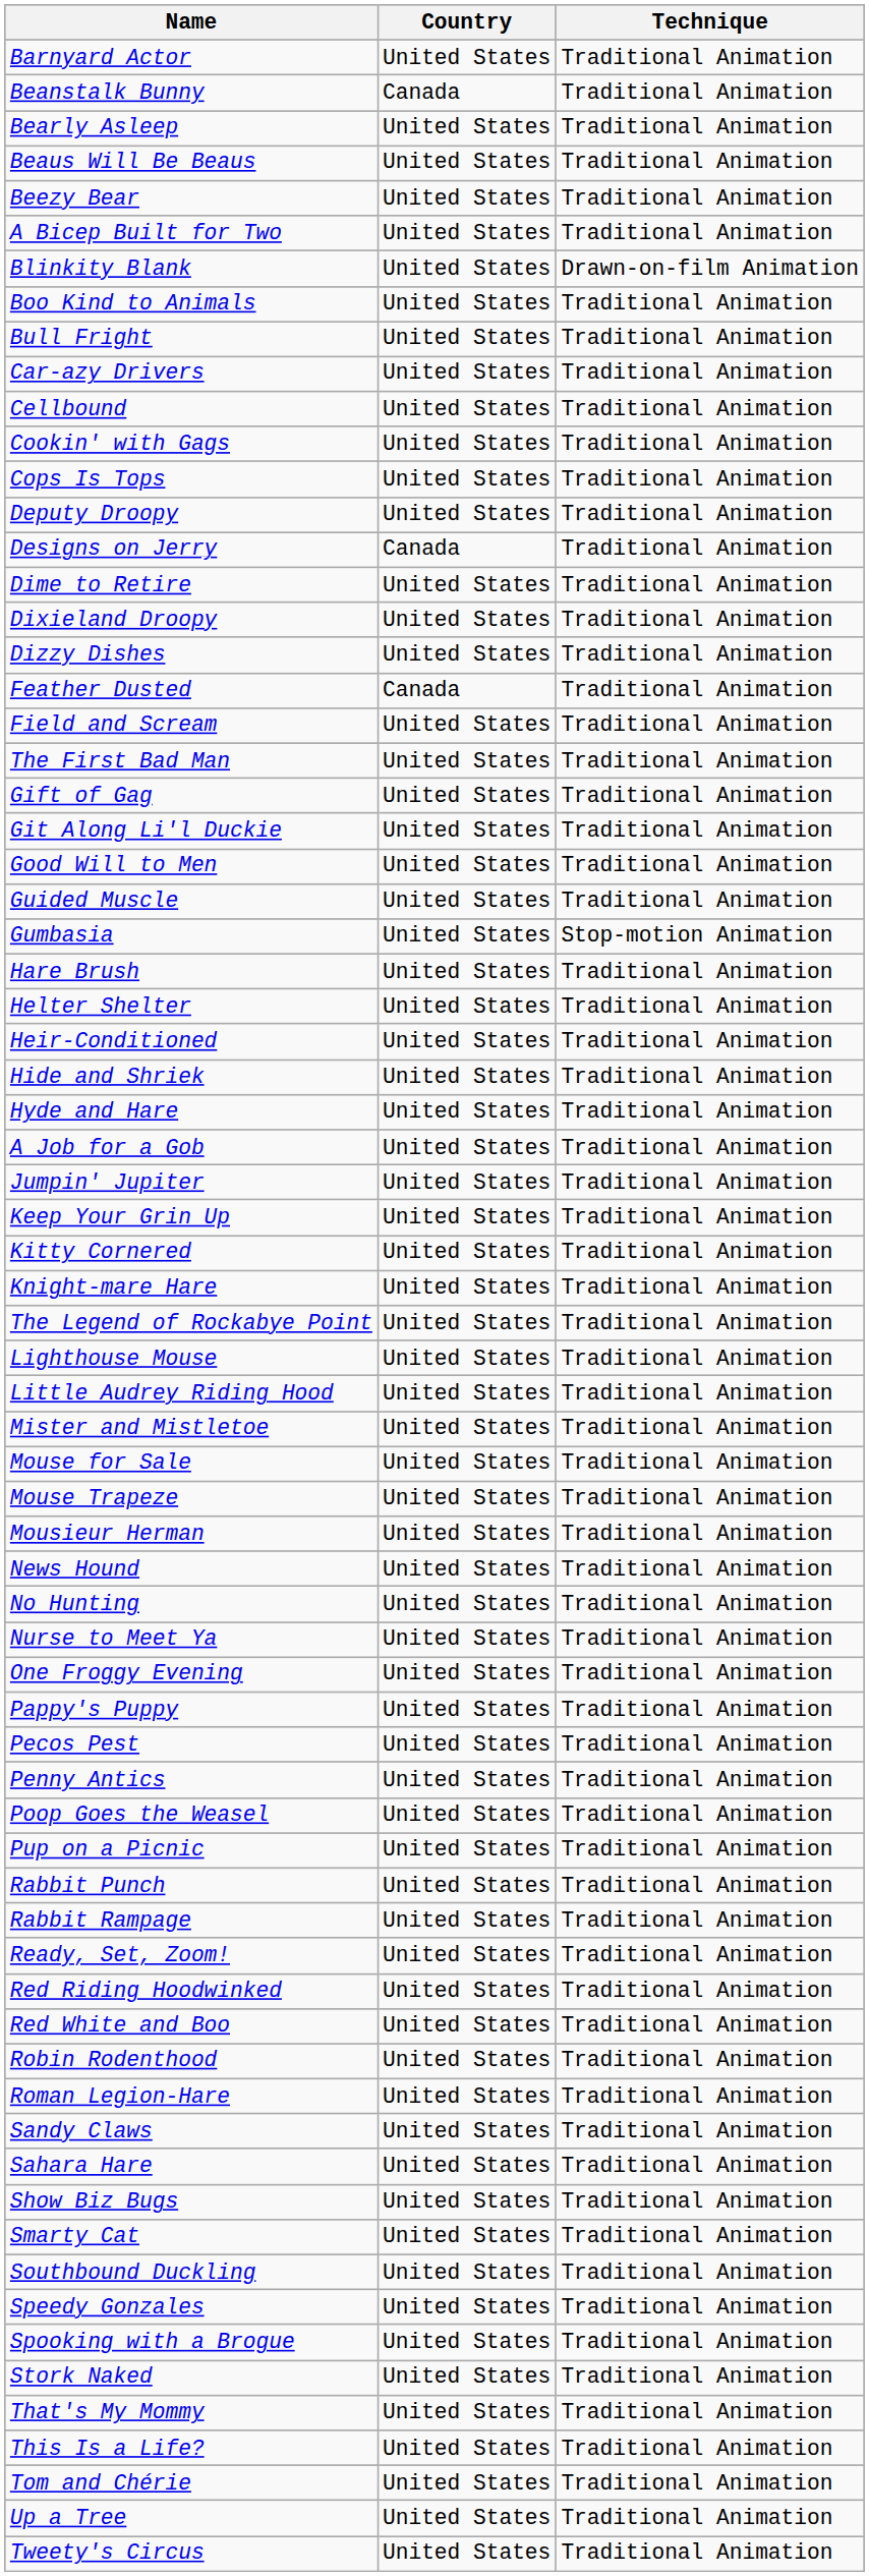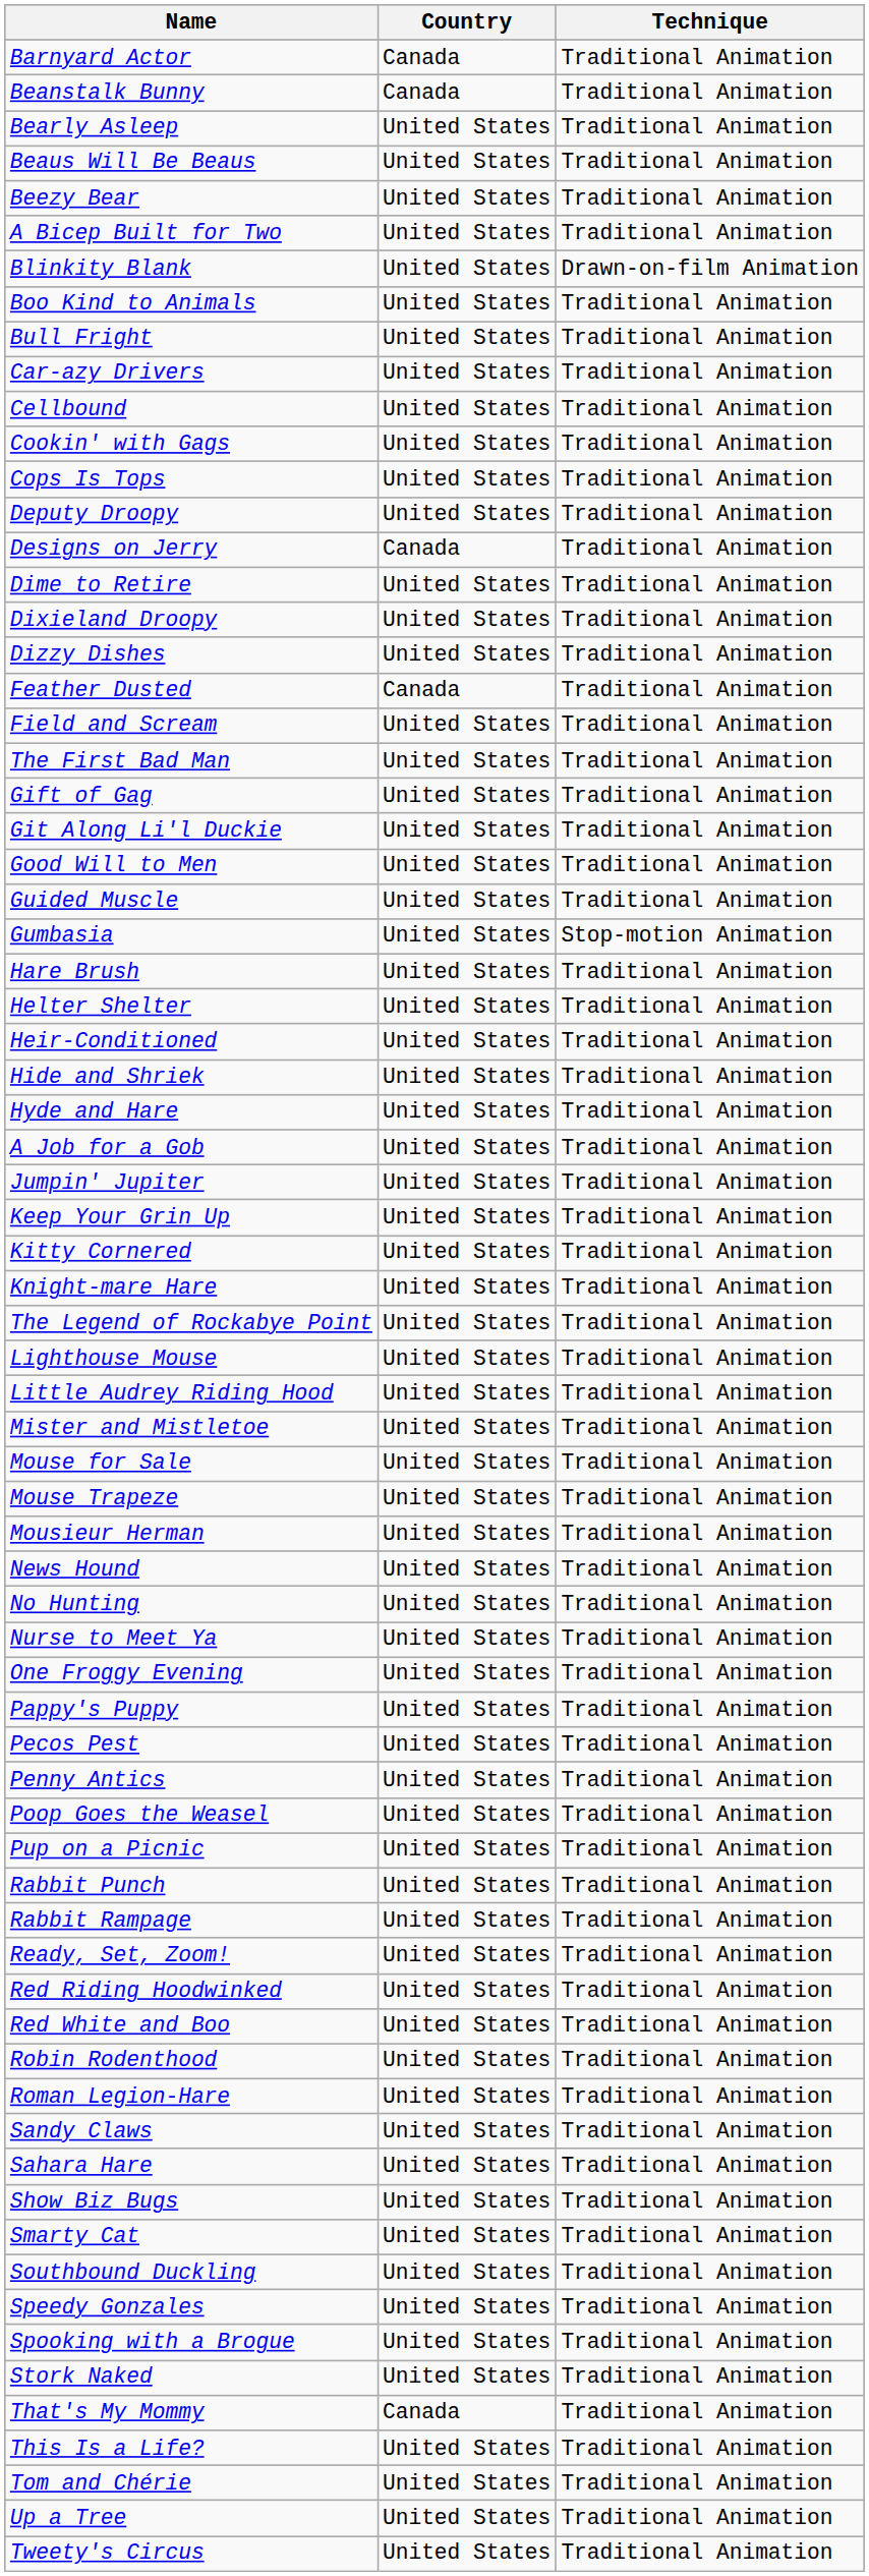Barnyard Actor | Country: United States -> Canada
That's My Mommy | Country: United States -> Canada
